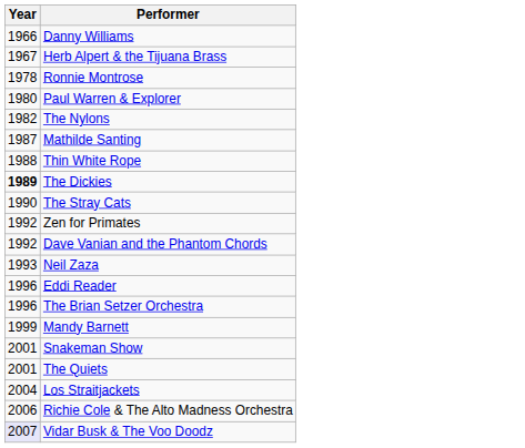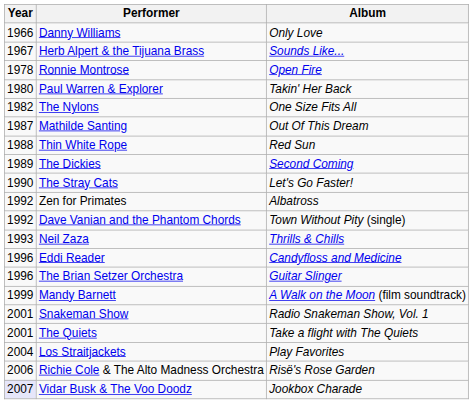+ column: Album | Only Love | Sounds Like... | Open Fire | Takin' Her Back | One Size Fits All | Out Of This Dream | Red Sun | Second Coming | Let's Go Faster! | Albatross | Town Without Pity (single) | Thrills & Chills | Candyfloss and Medicine | Guitar Slinger | A Walk on the Moon (film soundtrack) | Radio Snakeman Show, Vol. 1 | Take a flight with The Quiets | Play Favorites | Risë's Rose Garden | Jookbox Charade
The Dickies | Year: bold -> normal
